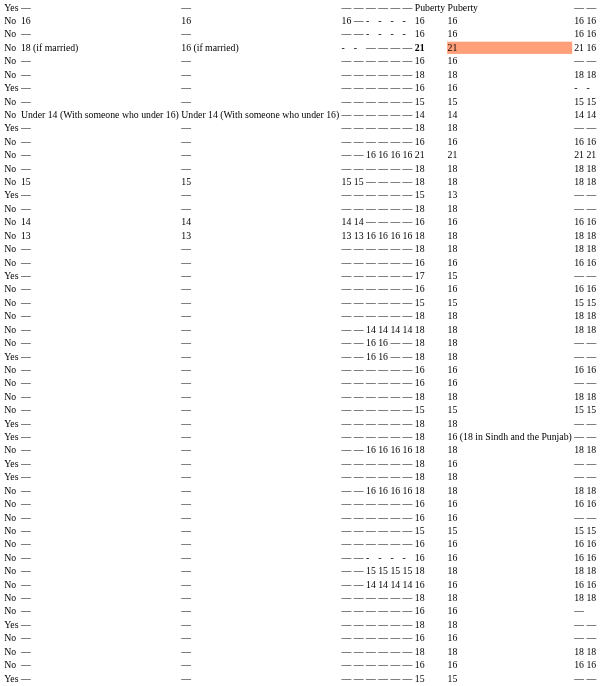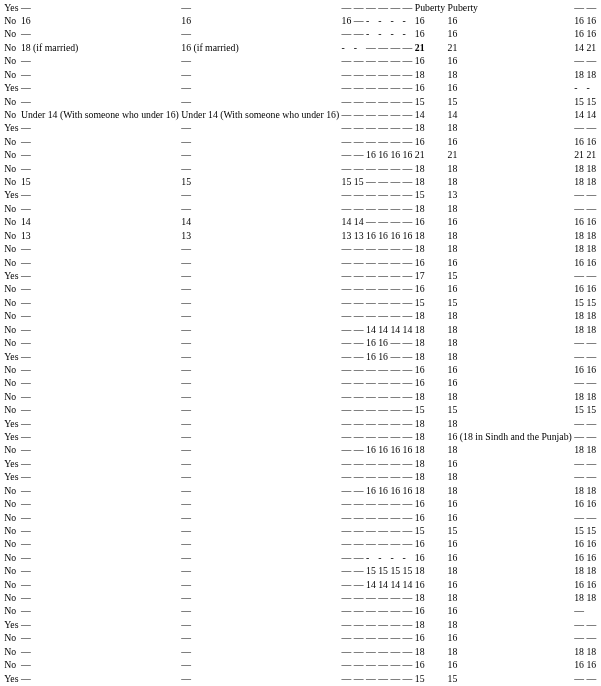18 (if married) | column 12: lightsalmon background -> no background
18 (if married) | column 13: 21 -> 14
18 (if married) | column 14: 16 -> 21
